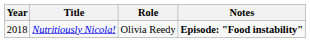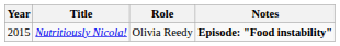Nutritiously Nicola! | Year: 2018 -> 2015
